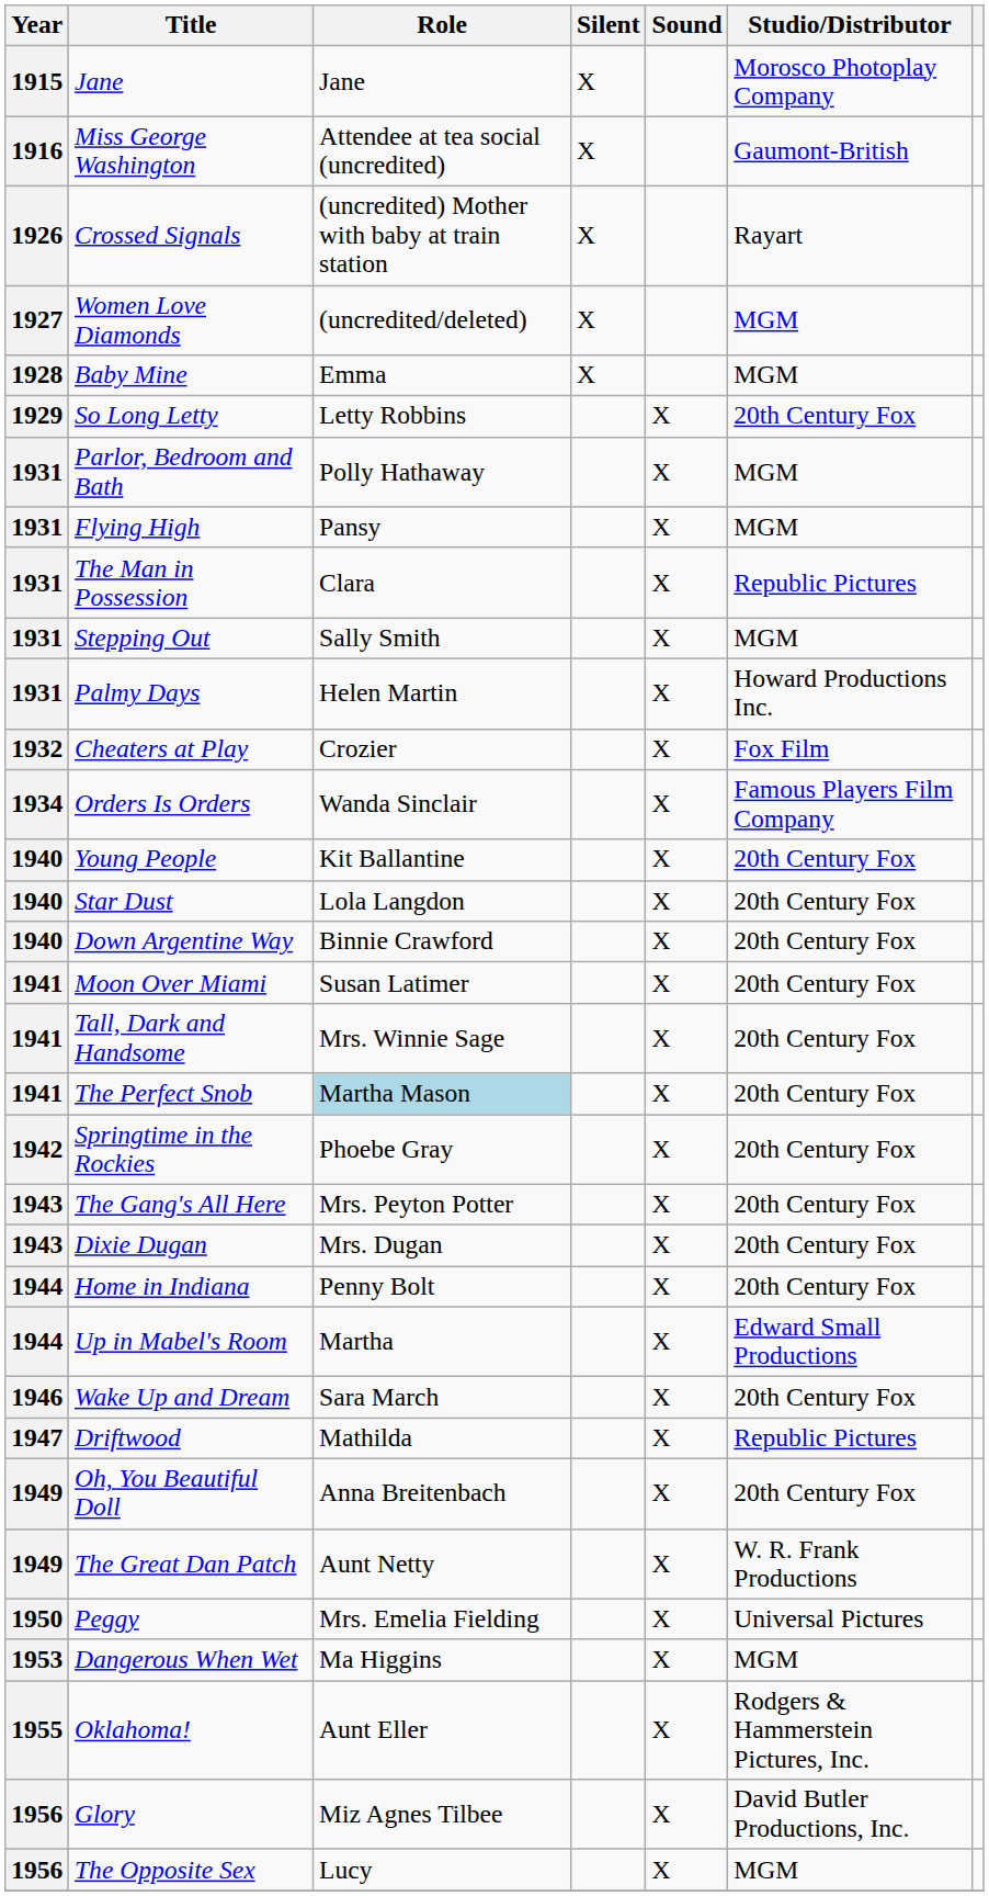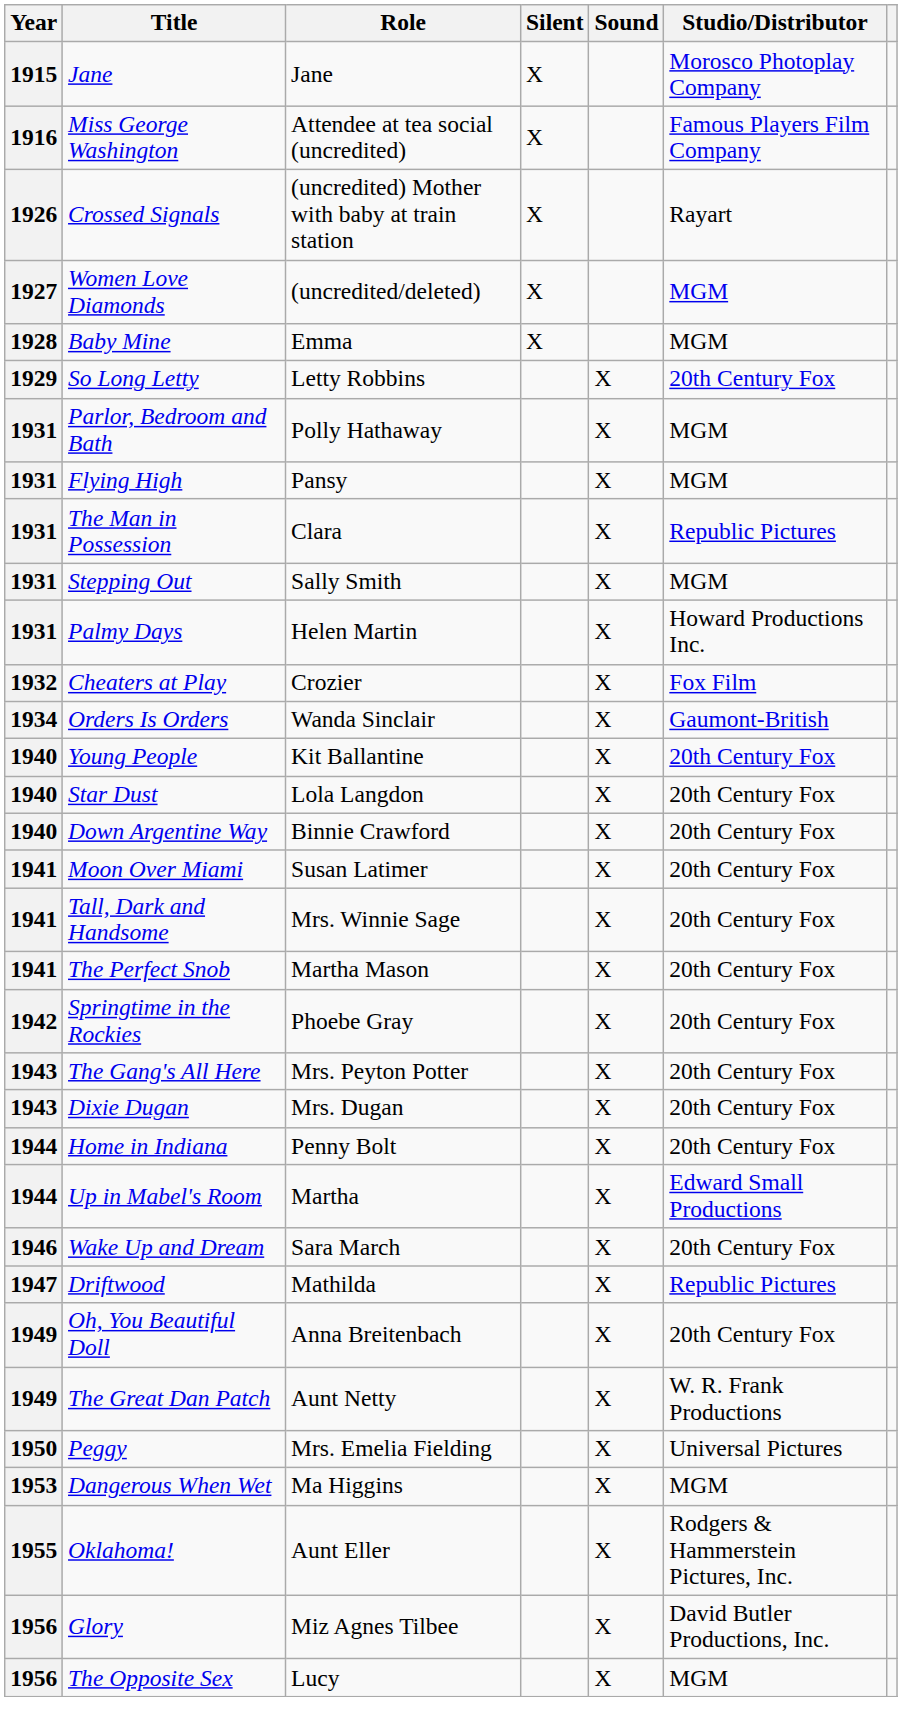Miss George Washington | Studio/Distributor: Gaumont-British -> Famous Players Film Company
Orders Is Orders | Studio/Distributor: Famous Players Film Company -> Gaumont-British
The Perfect Snob | Role: lightblue background -> no background
